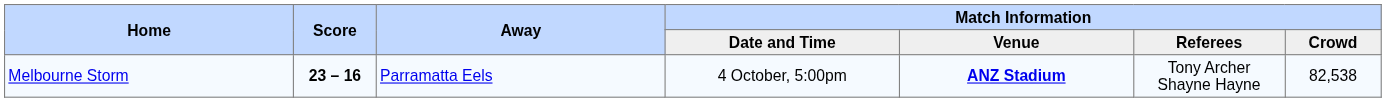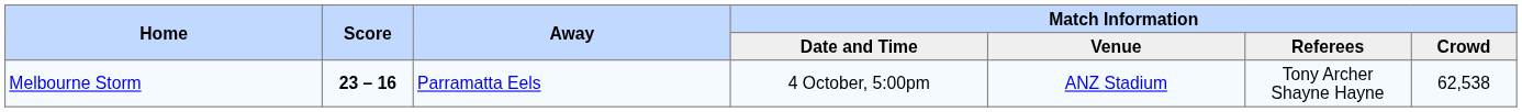Melbourne Storm | Match Information / Venue: bold -> normal
Melbourne Storm | Match Information / Crowd: 82,538 -> 62,538
